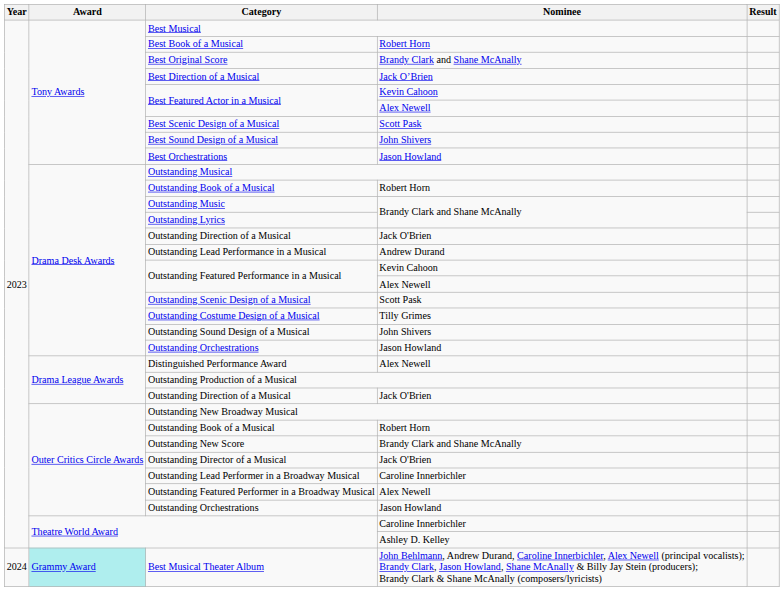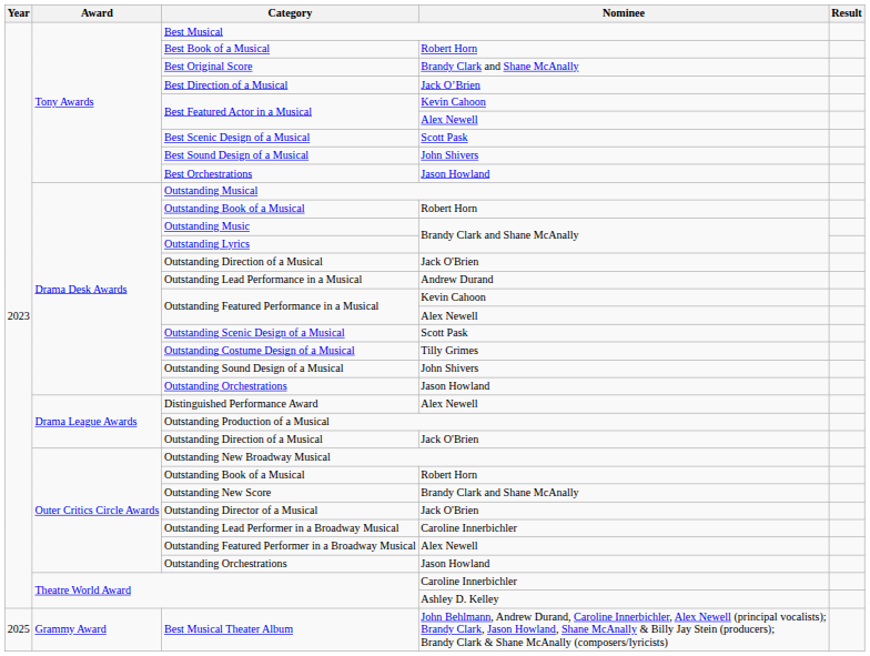Best Musical Theater Album | Year: 2024 -> 2025
Best Musical Theater Album | Award: paleturquoise background -> no background
